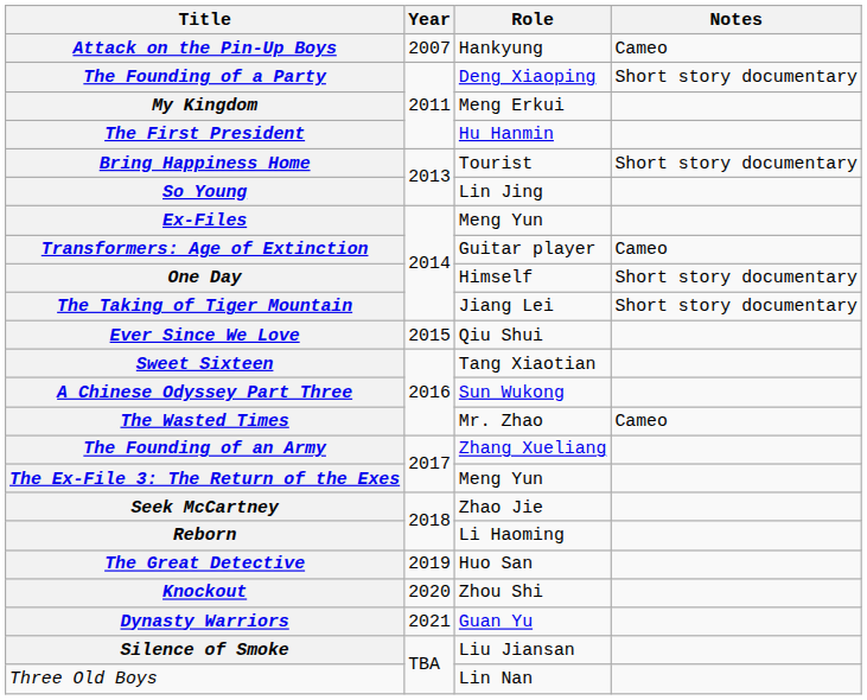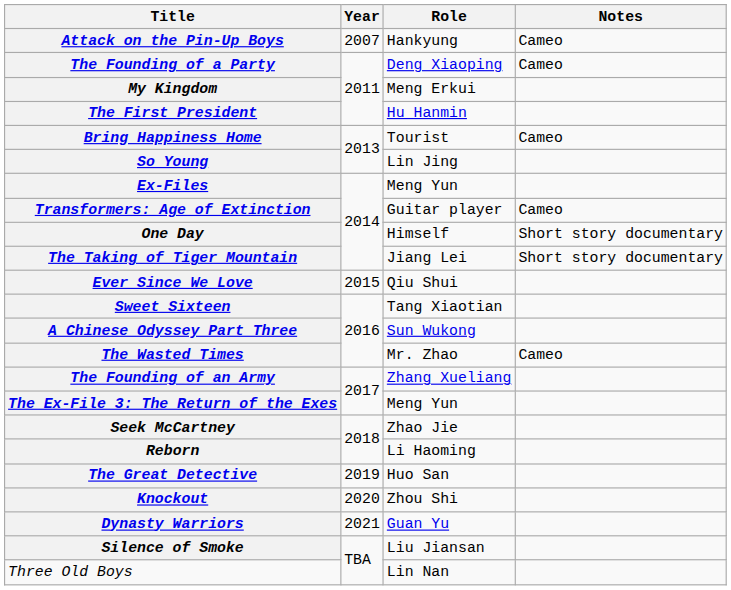The Founding of a Party | Notes: Short story documentary -> Cameo
Bring Happiness Home | Notes: Short story documentary -> Cameo
